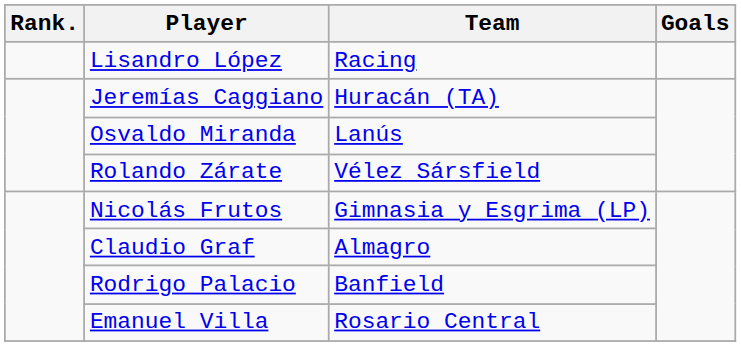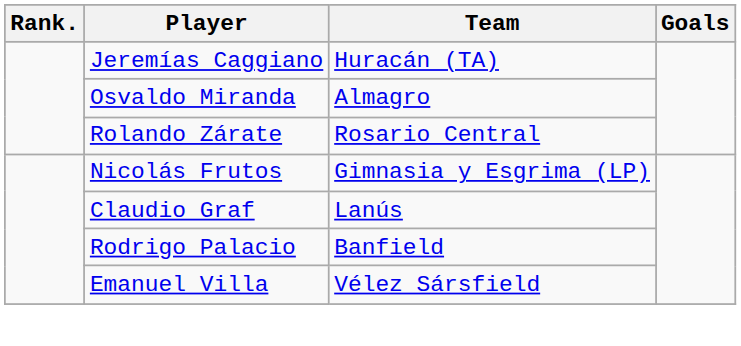- row: Lisandro López | Racing
Osvaldo Miranda | Team: Lanús -> Almagro
Rolando Zárate | Team: Vélez Sársfield -> Rosario Central
Claudio Graf | Team: Almagro -> Lanús
Emanuel Villa | Team: Rosario Central -> Vélez Sársfield
